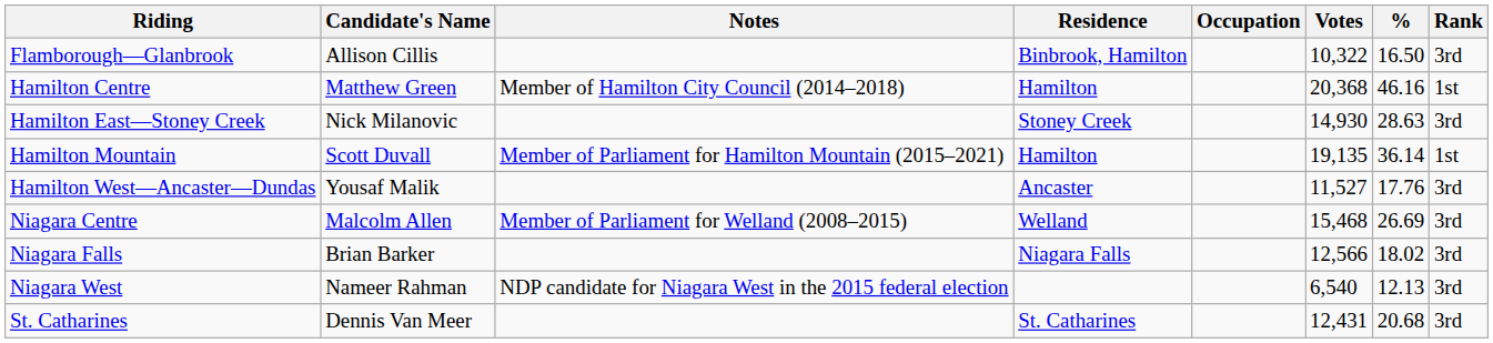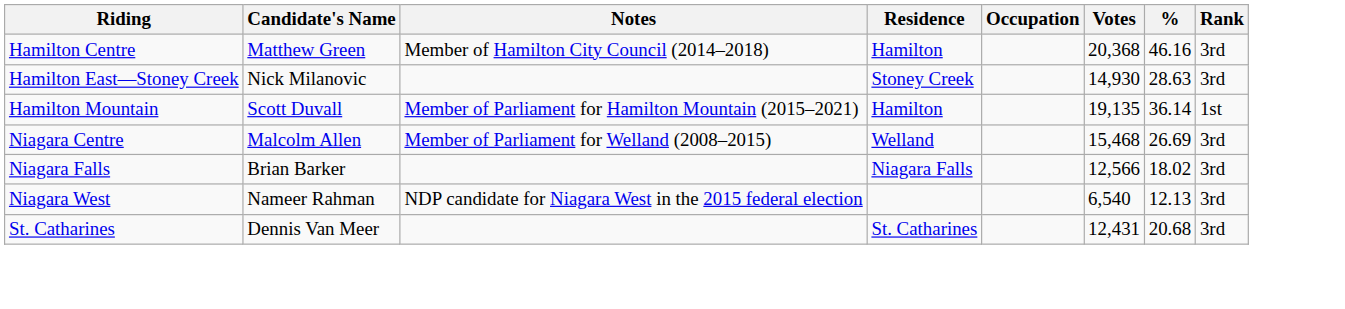- row: Flamborough—Glanbrook | Allison Cillis | Binbrook, Hamilton | 10,322 | 16.50 | 3rd
Hamilton Centre | Rank: 1st -> 3rd
- row: Hamilton West—Ancaster—Dundas | Yousaf Malik | Ancaster | 11,527 | 17.76 | 3rd
